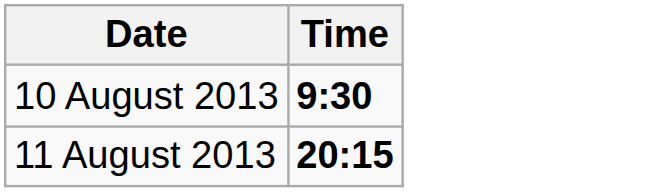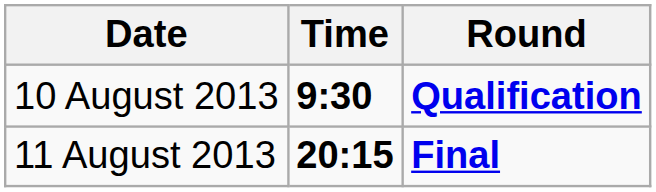+ column: Round | Qualification | Final
